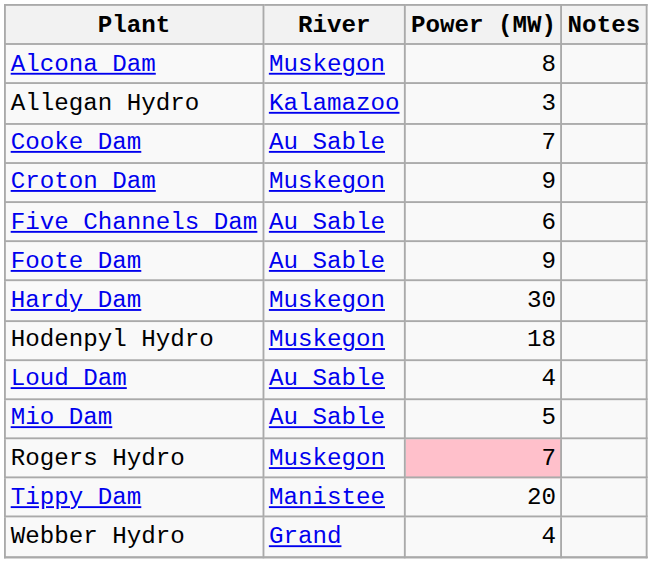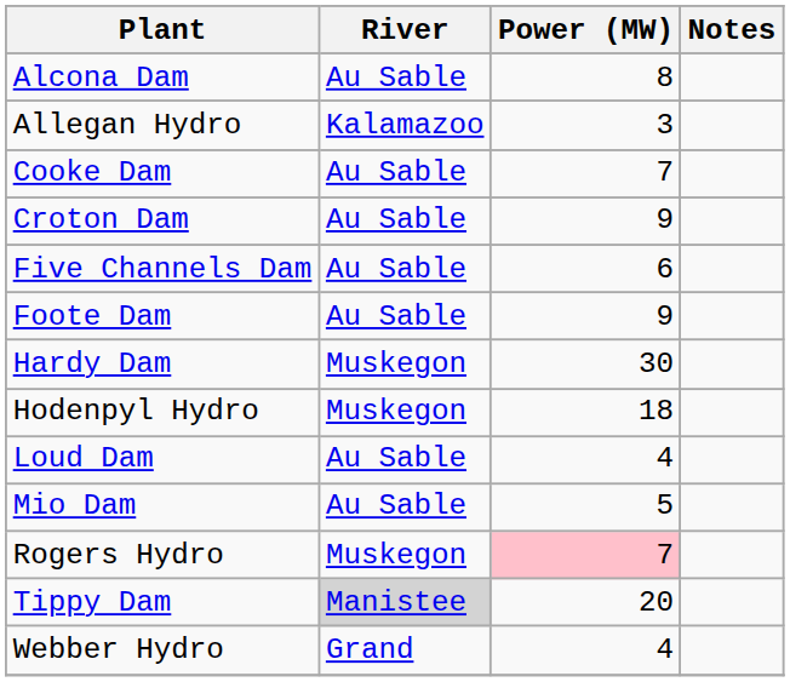Alcona Dam | River: Muskegon -> Au Sable
Croton Dam | River: Muskegon -> Au Sable
Tippy Dam | River: no background -> lightgrey background
